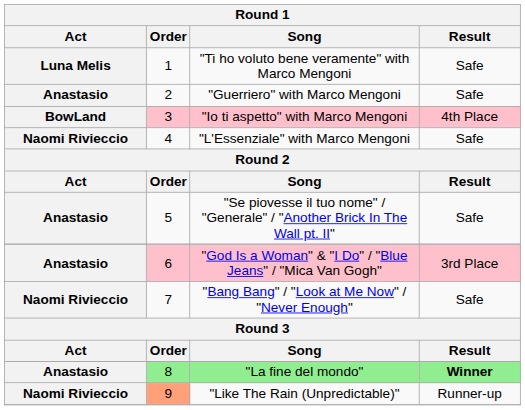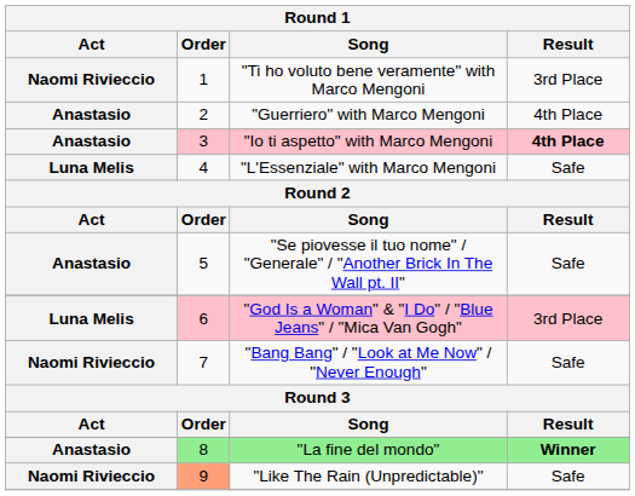"Ti ho voluto bene veramente" with Marco Mengoni | Act: Luna Melis -> Naomi Rivieccio
"Ti ho voluto bene veramente" with Marco Mengoni | Result: Safe -> 3rd Place
"Guerriero" with Marco Mengoni | Result: Safe -> 4th Place
"Io ti aspetto" with Marco Mengoni | Act: BowLand -> Anastasio
"Io ti aspetto" with Marco Mengoni | Result: normal -> bold
"L'Essenziale" with Marco Mengoni | Act: Naomi Rivieccio -> Luna Melis
"God Is a Woman" & "I Do" / "Blue Jeans" / "Mica Van Gogh" | Act: Anastasio -> Luna Melis
"Like The Rain (Unpredictable)" | Result: Runner-up -> Safe
